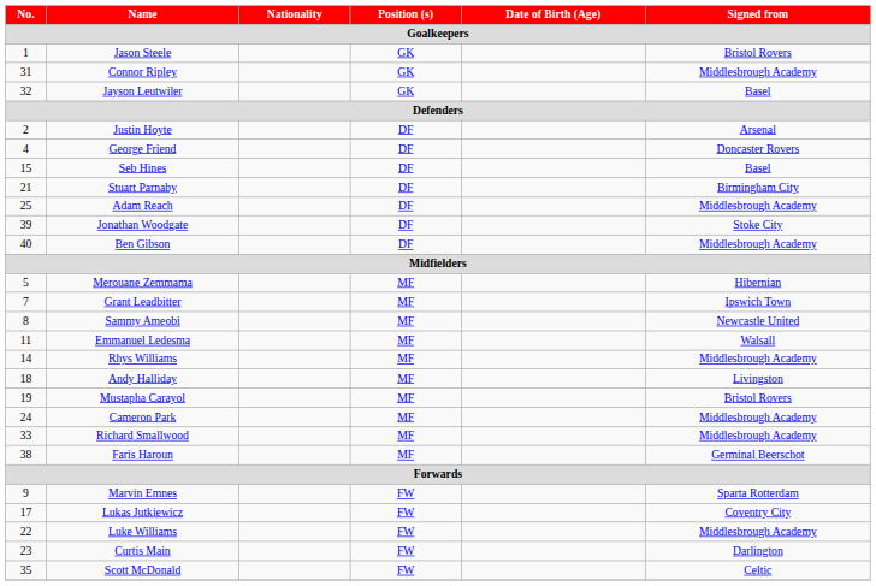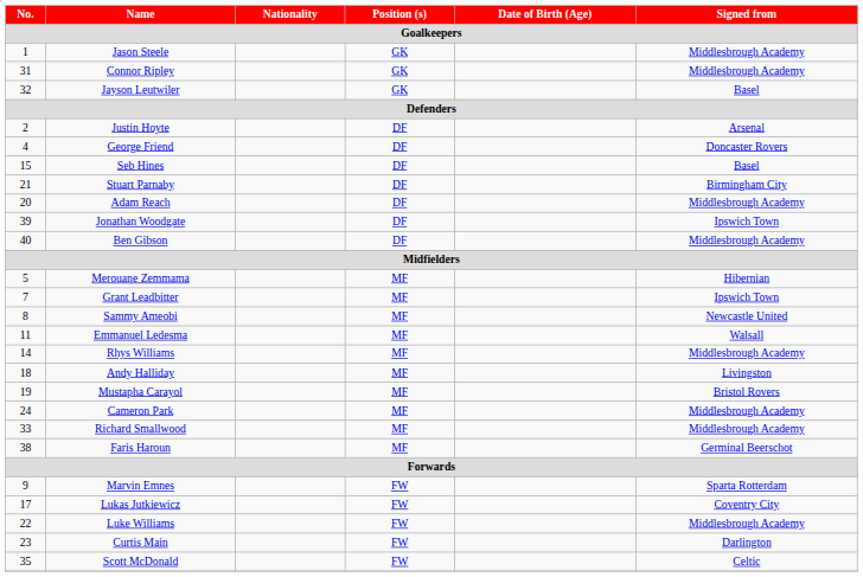Jason Steele | Signed from: Bristol Rovers -> Middlesbrough Academy
Adam Reach | No.: 25 -> 20
Jonathan Woodgate | Signed from: Stoke City -> Ipswich Town
